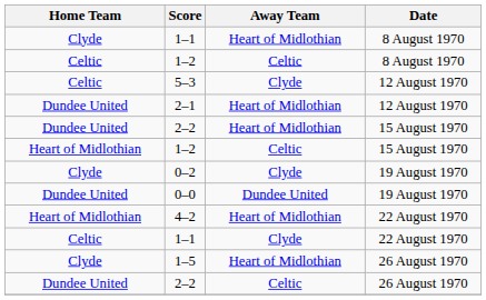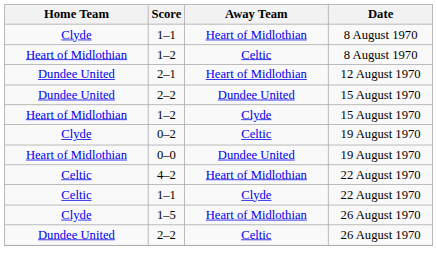1–2 / 8 August 1970 | Home Team: Celtic -> Heart of Midlothian
- row: Celtic | 5–3 | Clyde | 12 August 1970
2–2 / 15 August 1970 | Away Team: Heart of Midlothian -> Dundee United
1–2 / 15 August 1970 | Away Team: Celtic -> Clyde
0–2 | Away Team: Clyde -> Celtic
0–0 | Home Team: Dundee United -> Heart of Midlothian
4–2 | Home Team: Heart of Midlothian -> Celtic
